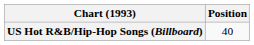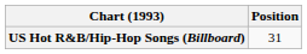US Hot R&B/Hip-Hop Songs (Billboard) | Position: 40 -> 31
